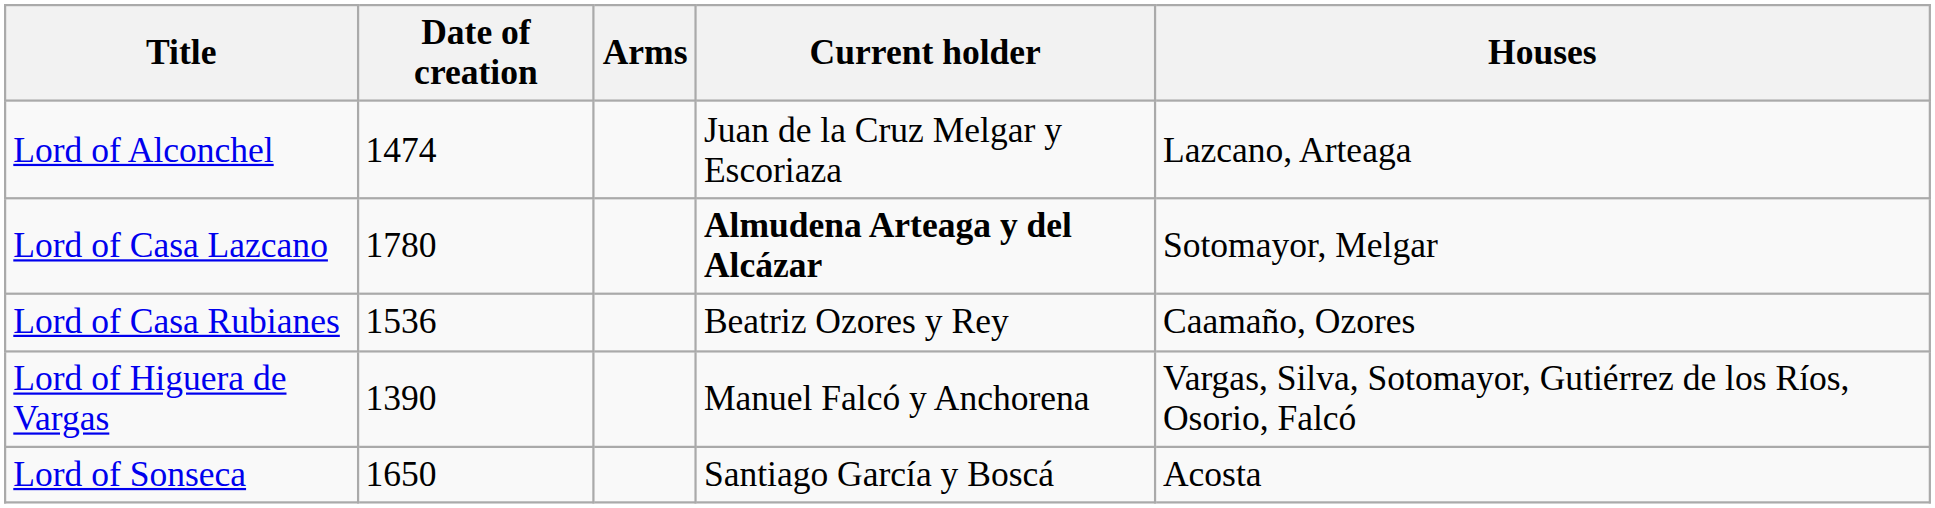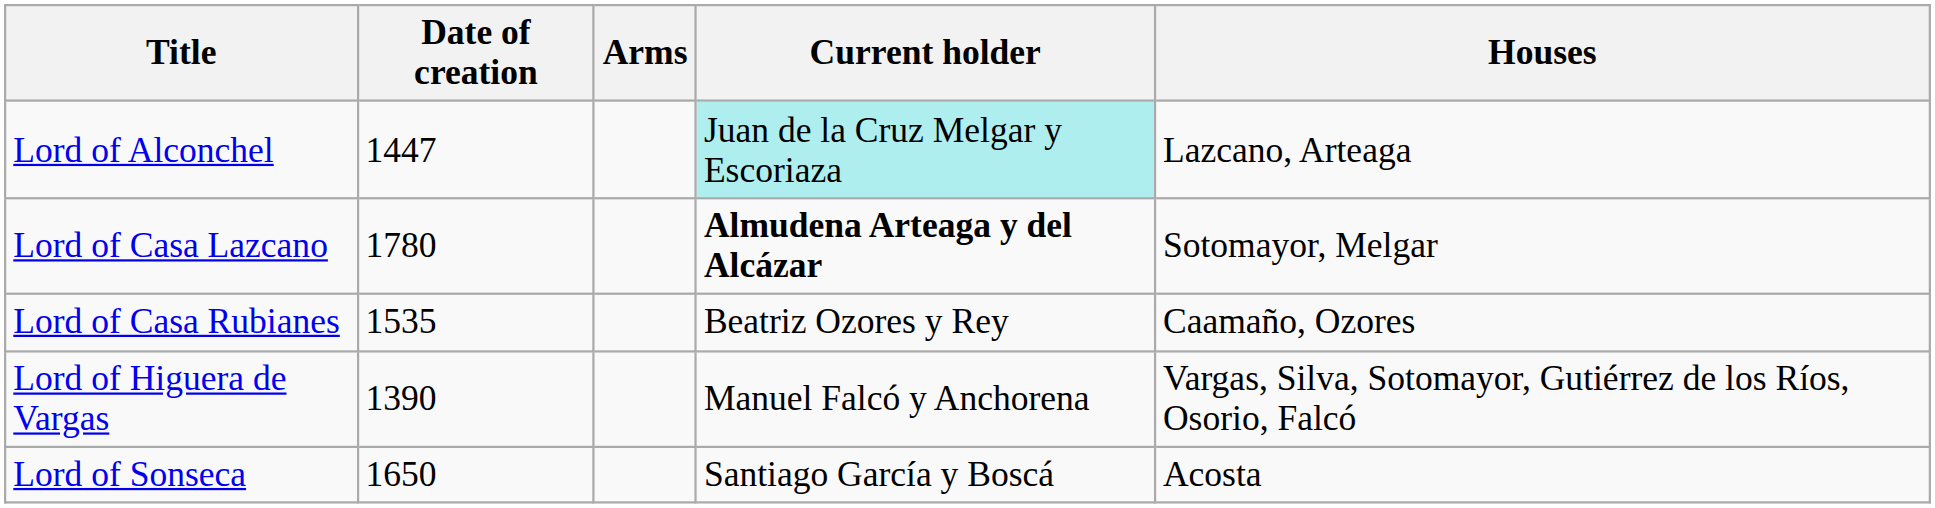Lord of Alconchel | Date of creation: 1474 -> 1447
Lord of Alconchel | Current holder: no background -> paleturquoise background
Lord of Casa Rubianes | Date of creation: 1536 -> 1535
